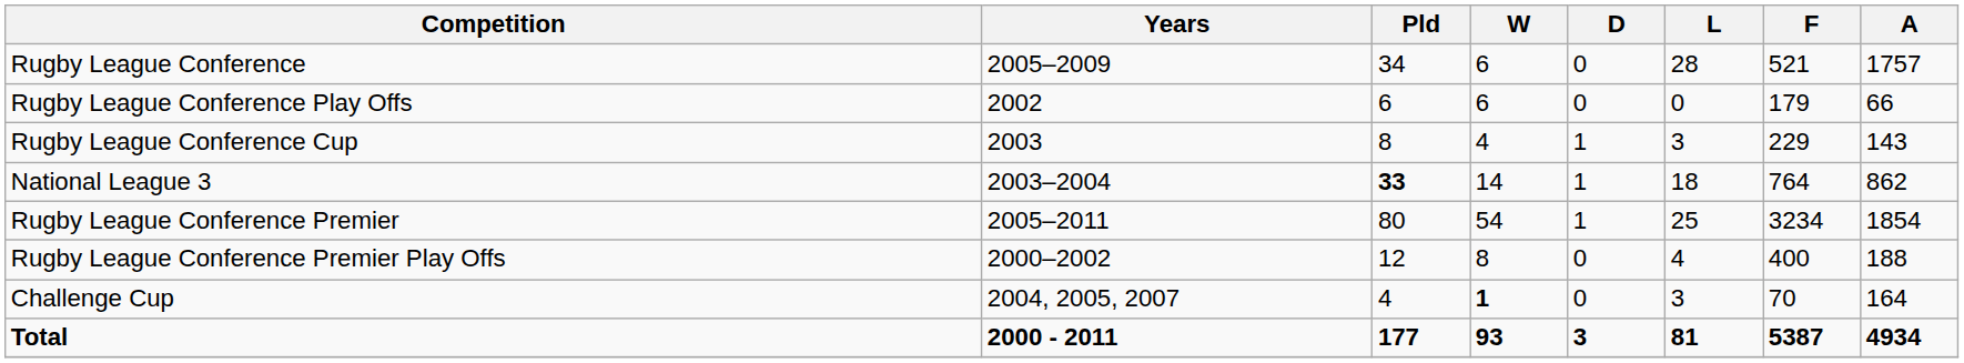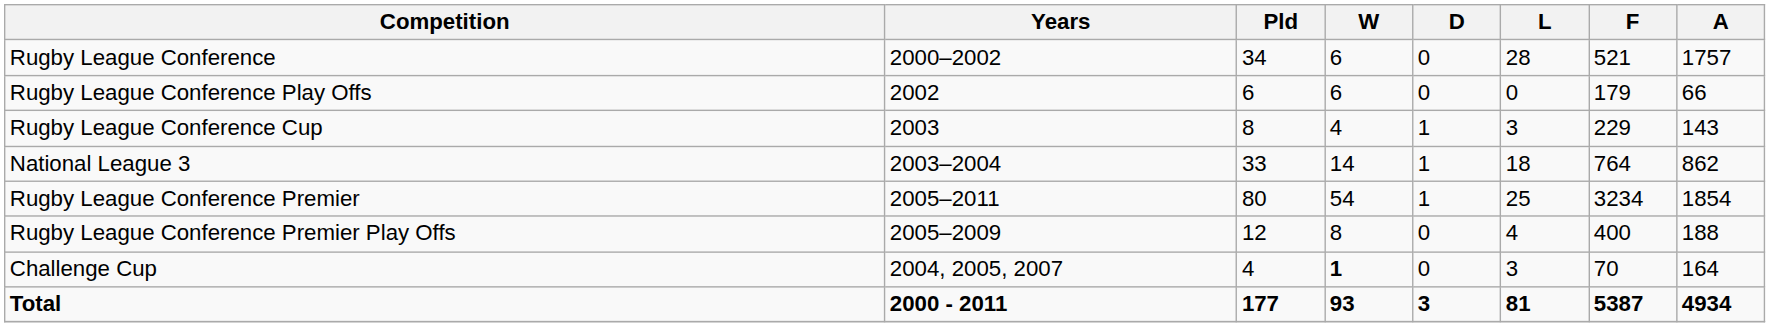Rugby League Conference | Years: 2005–2009 -> 2000–2002
National League 3 | Pld: bold -> normal
Rugby League Conference Premier Play Offs | Years: 2000–2002 -> 2005–2009
